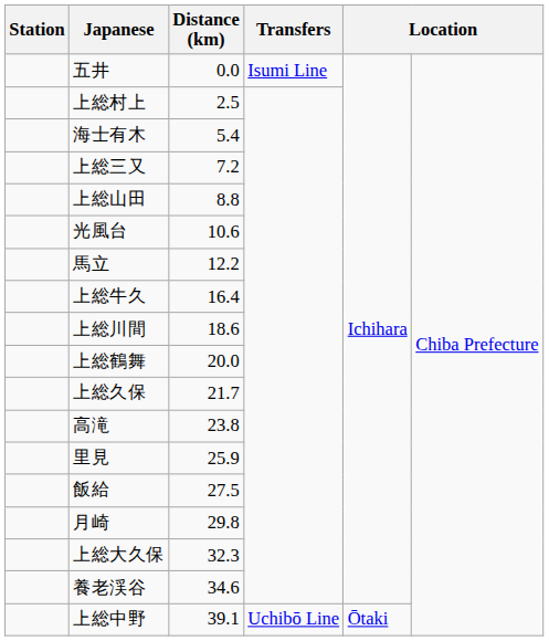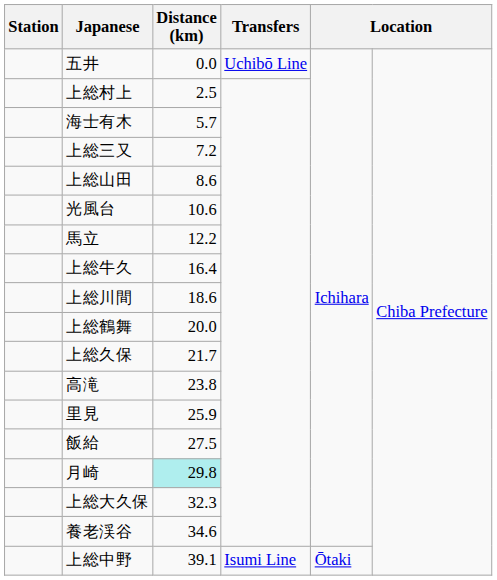五井 | Transfers: Isumi Line -> Uchibō Line
海士有木 | Distance (km): 5.4 -> 5.7
上総山田 | Distance (km): 8.8 -> 8.6
月崎 | Distance (km): no background -> paleturquoise background
上総中野 | Transfers: Uchibō Line -> Isumi Line
